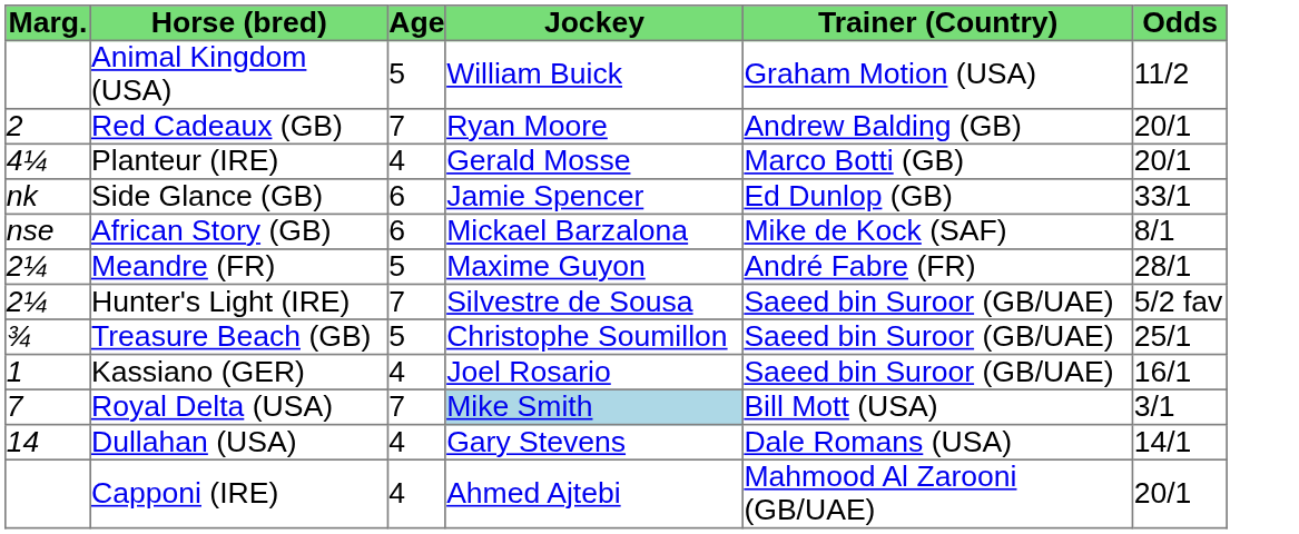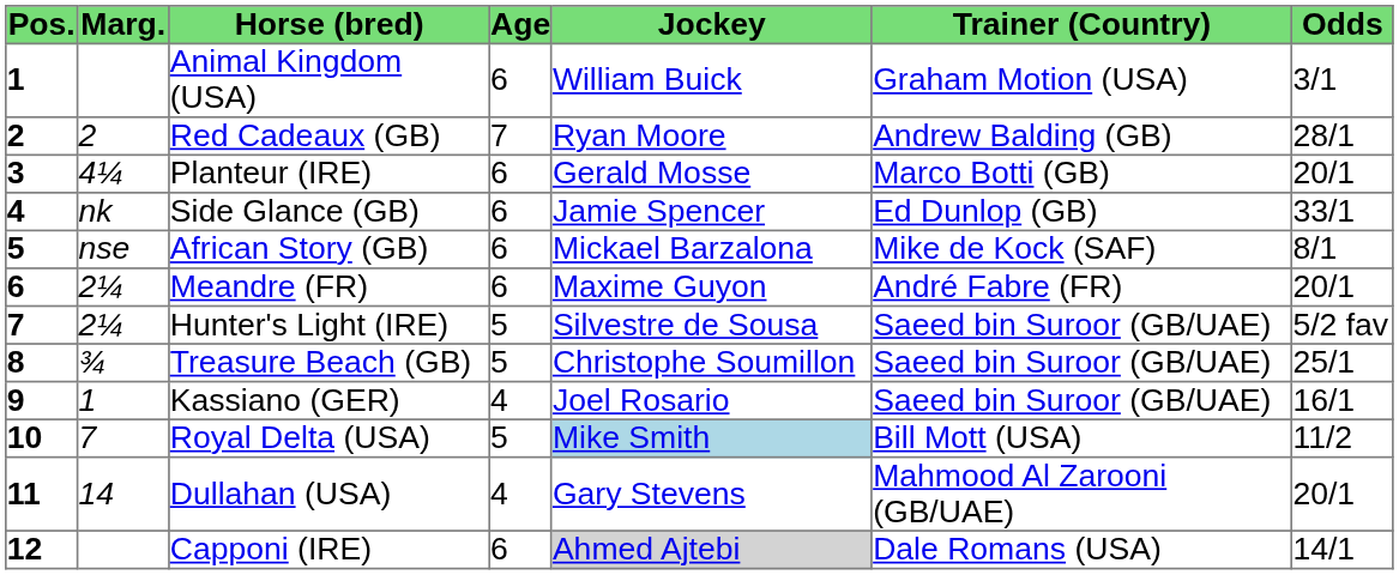+ column: Pos. | 1 | 2 | 3 | 4 | 5 | 6 | 7 | 8 | 9 | 10 | 11 | 12
Animal Kingdom (USA) | Age: 5 -> 6
Animal Kingdom (USA) | Odds: 11/2 -> 3/1
Red Cadeaux (GB) | Odds: 20/1 -> 28/1
Planteur (IRE) | Age: 4 -> 6
Meandre (FR) | Age: 5 -> 6
Meandre (FR) | Odds: 28/1 -> 20/1
Hunter's Light (IRE) | Age: 7 -> 5
Royal Delta (USA) | Age: 7 -> 5
Royal Delta (USA) | Odds: 3/1 -> 11/2
Dullahan (USA) | Trainer (Country): Dale Romans (USA) -> Mahmood Al Zarooni (GB/UAE)
Dullahan (USA) | Odds: 14/1 -> 20/1
Capponi (IRE) | Age: 4 -> 6
Capponi (IRE) | Jockey: no background -> lightgrey background
Capponi (IRE) | Trainer (Country): Mahmood Al Zarooni (GB/UAE) -> Dale Romans (USA)
Capponi (IRE) | Odds: 20/1 -> 14/1
